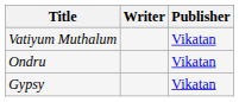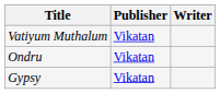columns swapped: Writer <-> Publisher
